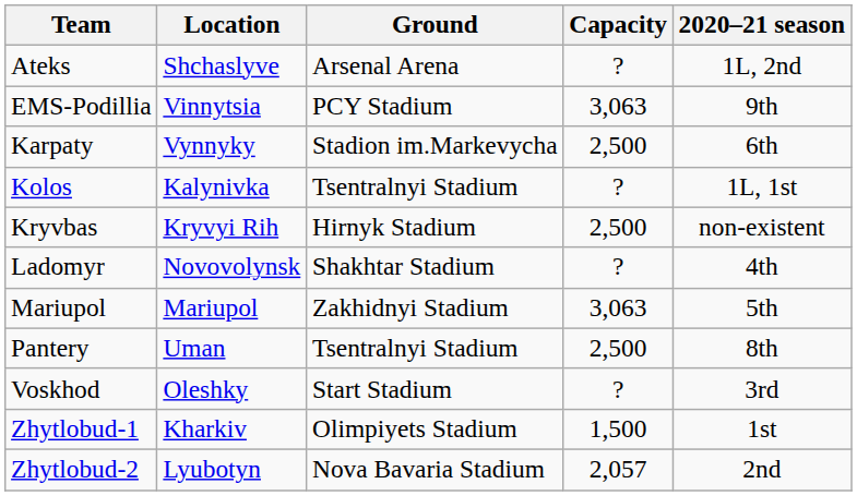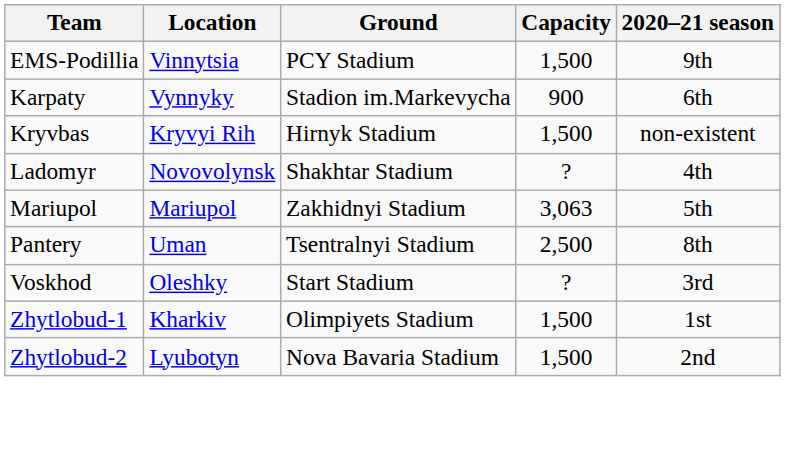- row: Ateks | Shchaslyve | Arsenal Arena | ? | 1L, 2nd
EMS-Podillia | Capacity: 3,063 -> 1,500
Karpaty | Capacity: 2,500 -> 900
- row: Kolos | Kalynivka | Tsentralnyi Stadium | ? | 1L, 1st
Kryvbas | Capacity: 2,500 -> 1,500
Zhytlobud-2 | Capacity: 2,057 -> 1,500
